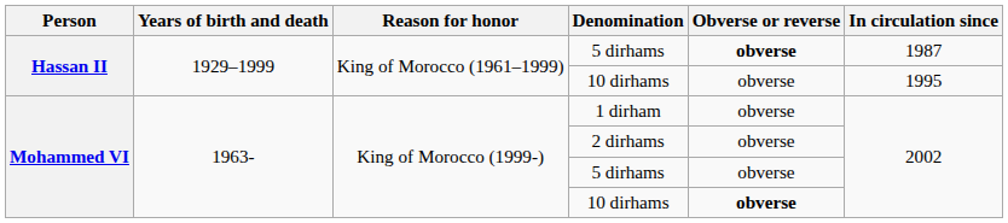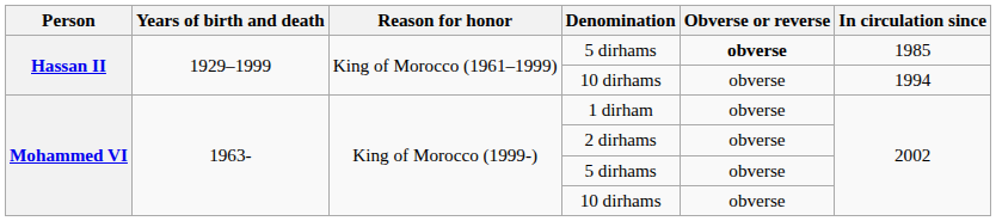Hassan II / 5 dirhams | In circulation since: 1987 -> 1985
Hassan II / 10 dirhams | In circulation since: 1995 -> 1994
Mohammed VI / 10 dirhams | Obverse or reverse: bold -> normal
